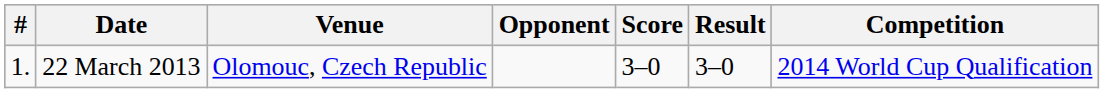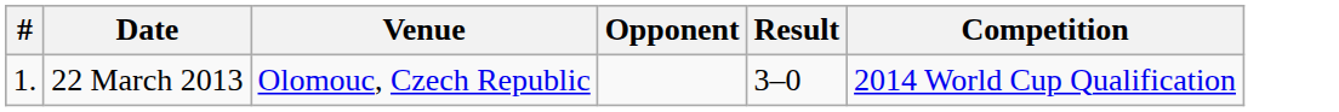- column: Score | 3–0
